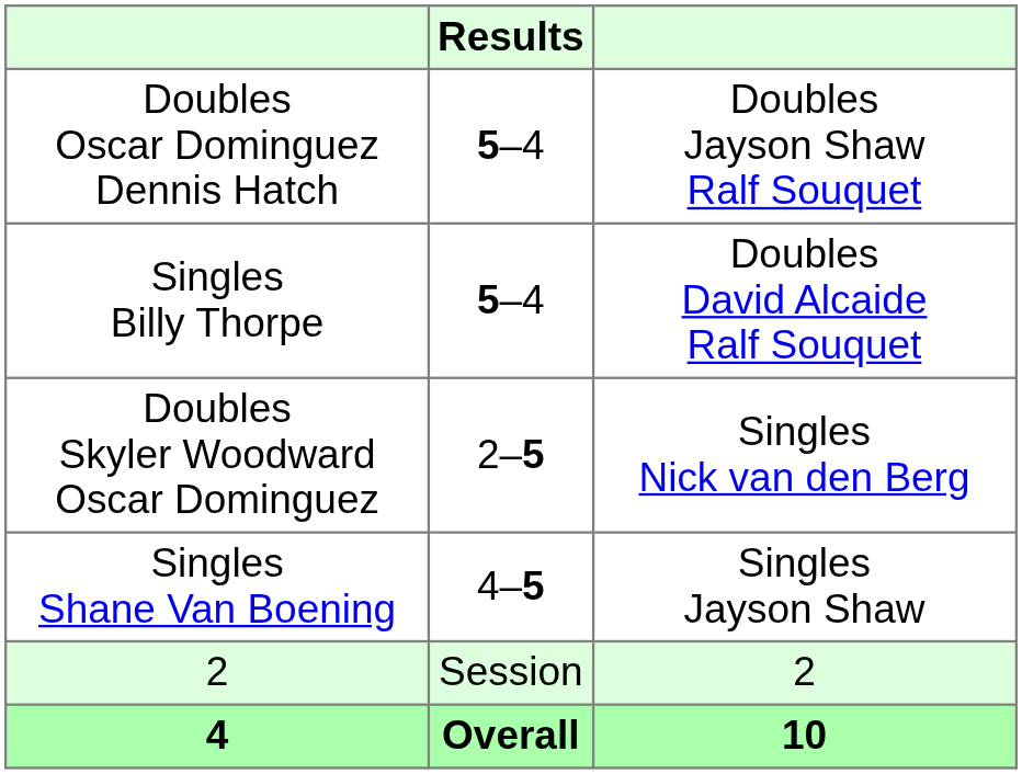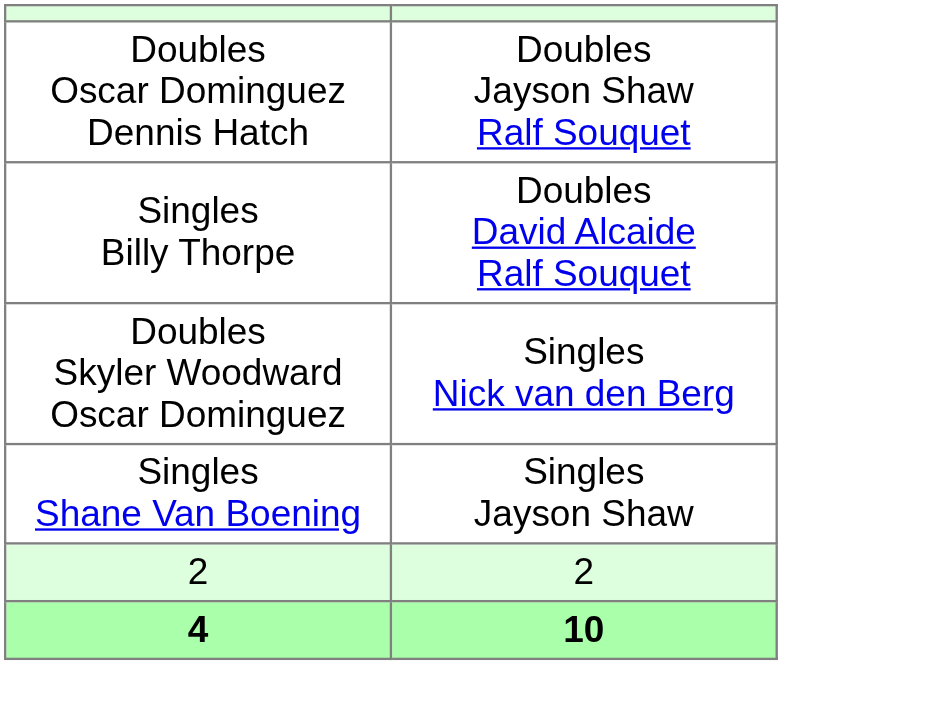- column: Results | 5–4 | 5–4 | 2–5 | 4–5 | Session | Overall
